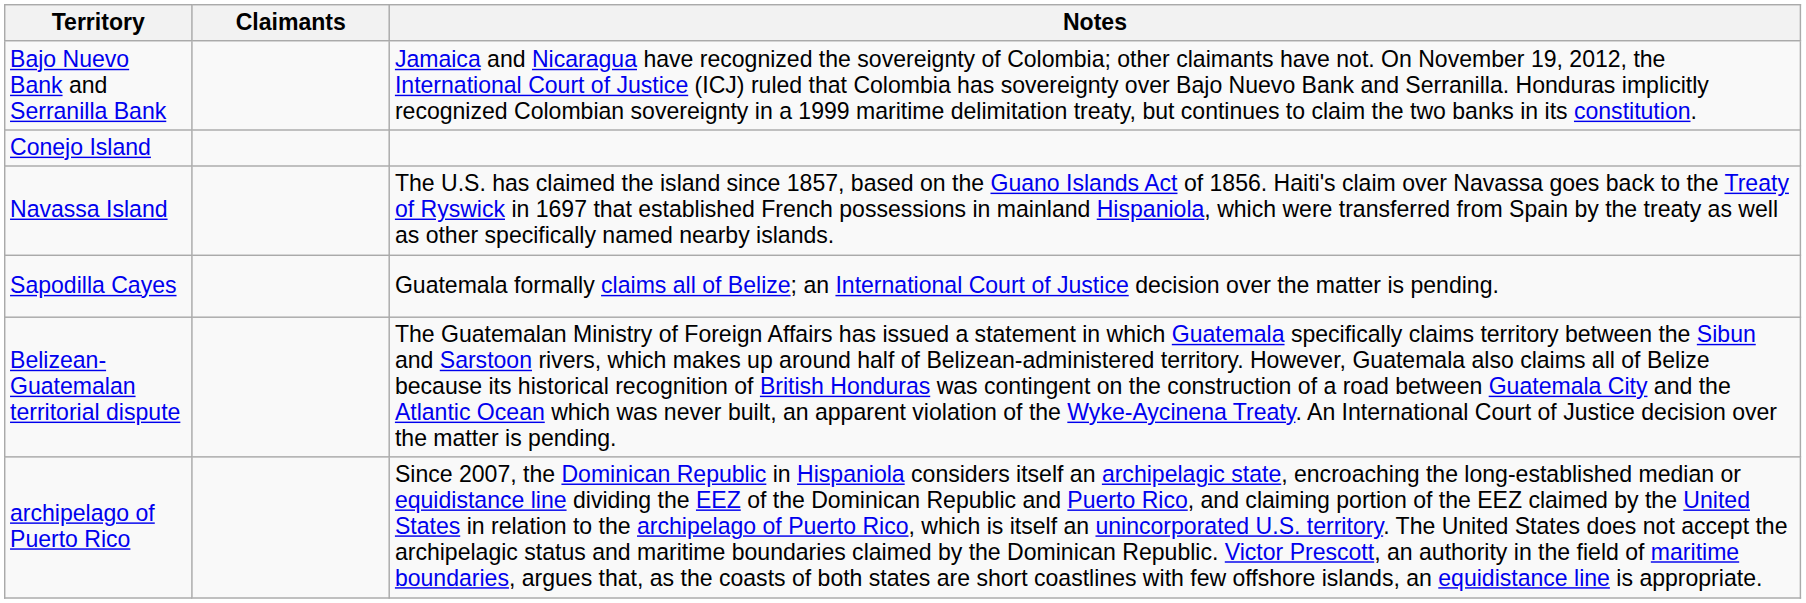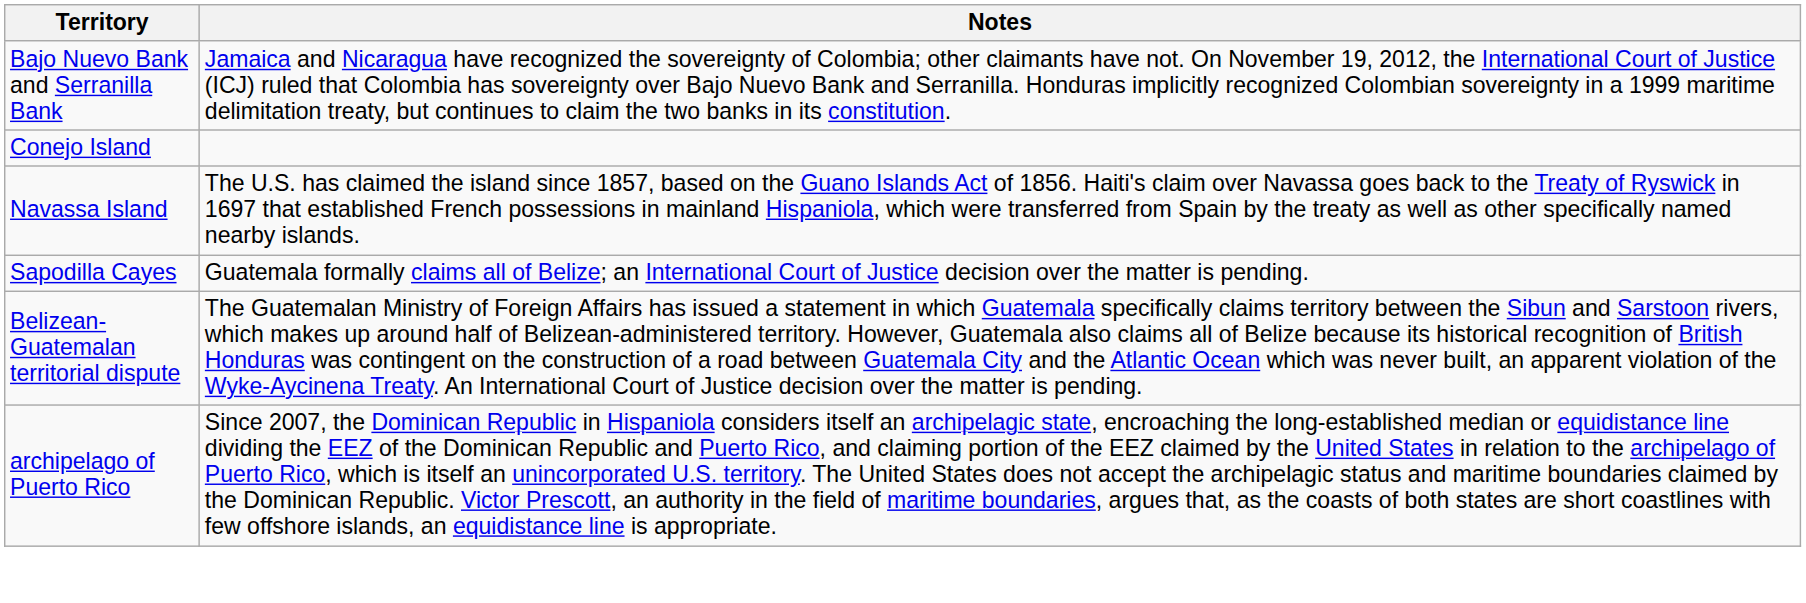- column: Claimants
